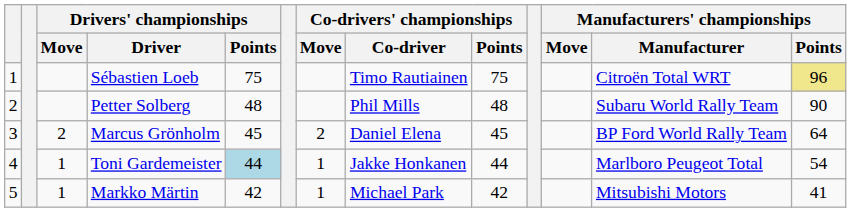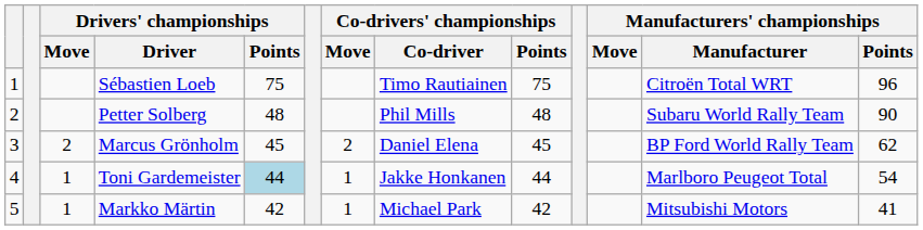Sébastien Loeb | Manufacturers' championships / Points: khaki background -> no background
Marcus Grönholm | Manufacturers' championships / Points: 64 -> 62
